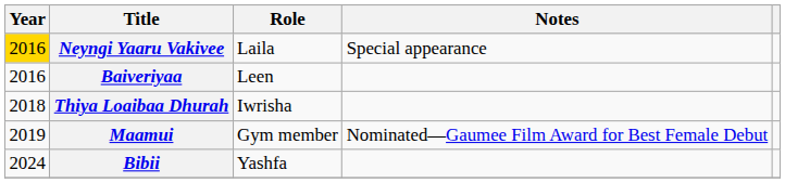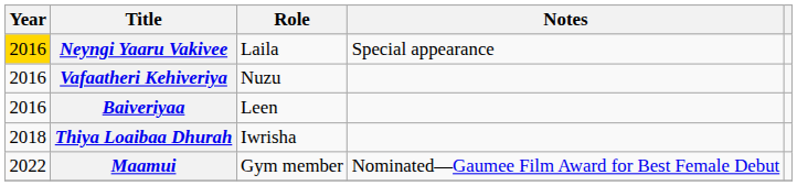+ row: 2016 | Vafaatheri Kehiveriya | Nuzu
Maamui | Year: 2019 -> 2022
- row: 2024 | Bibii | Yashfa
